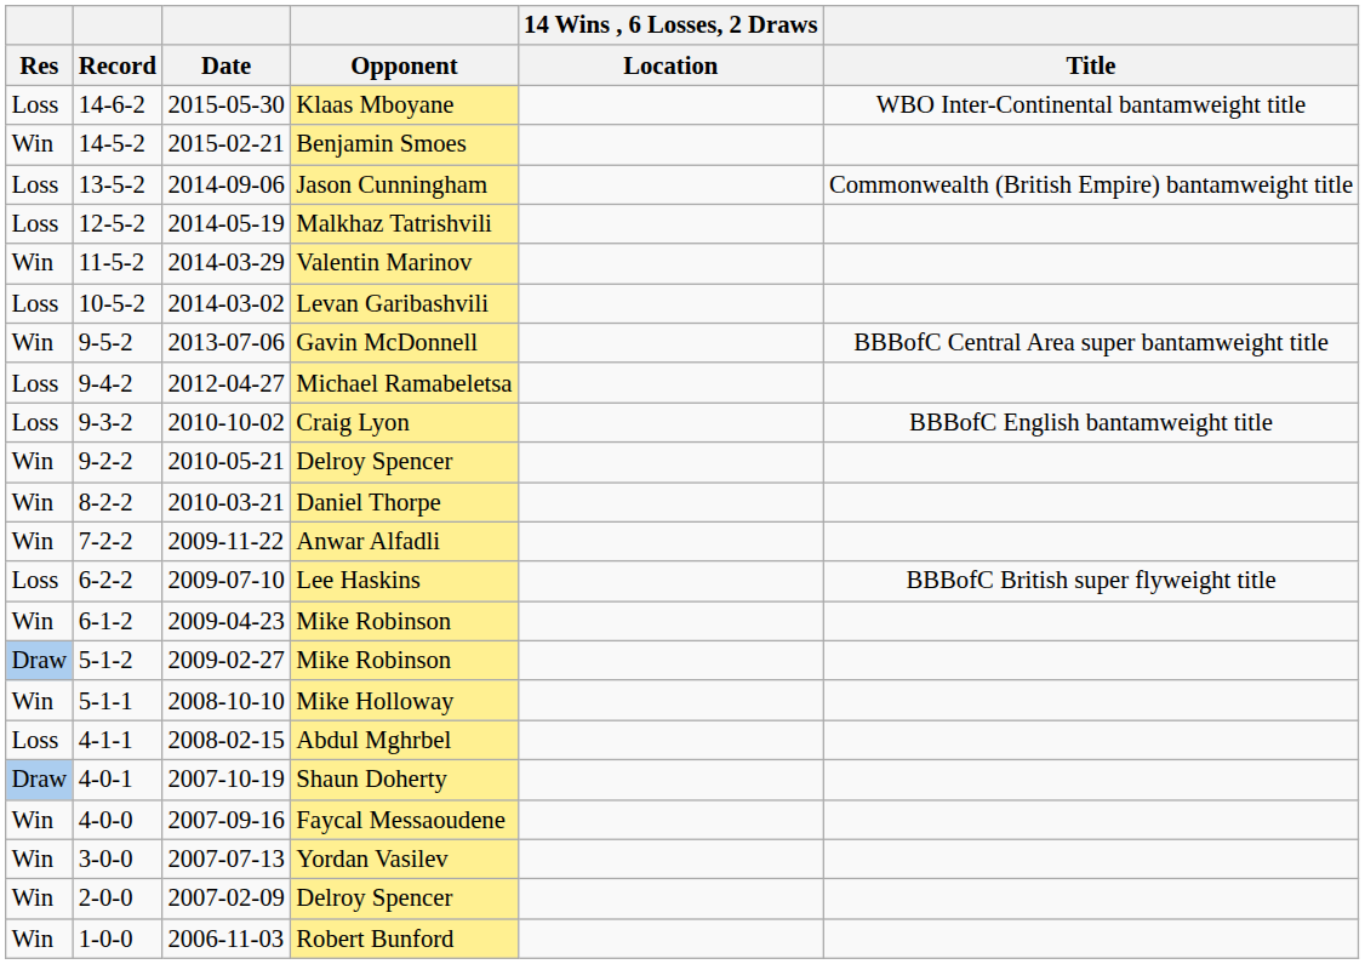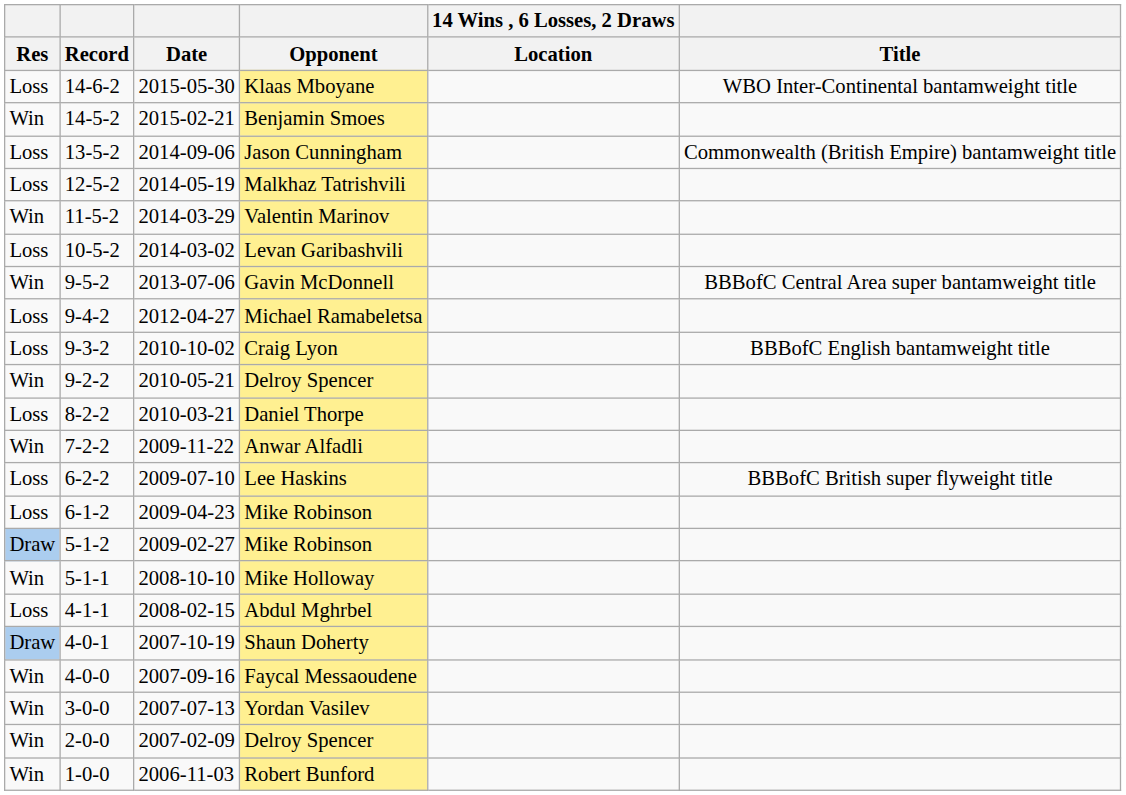Daniel Thorpe | Res: Win -> Loss
6-1-2 / Mike Robinson | Res: Win -> Loss
